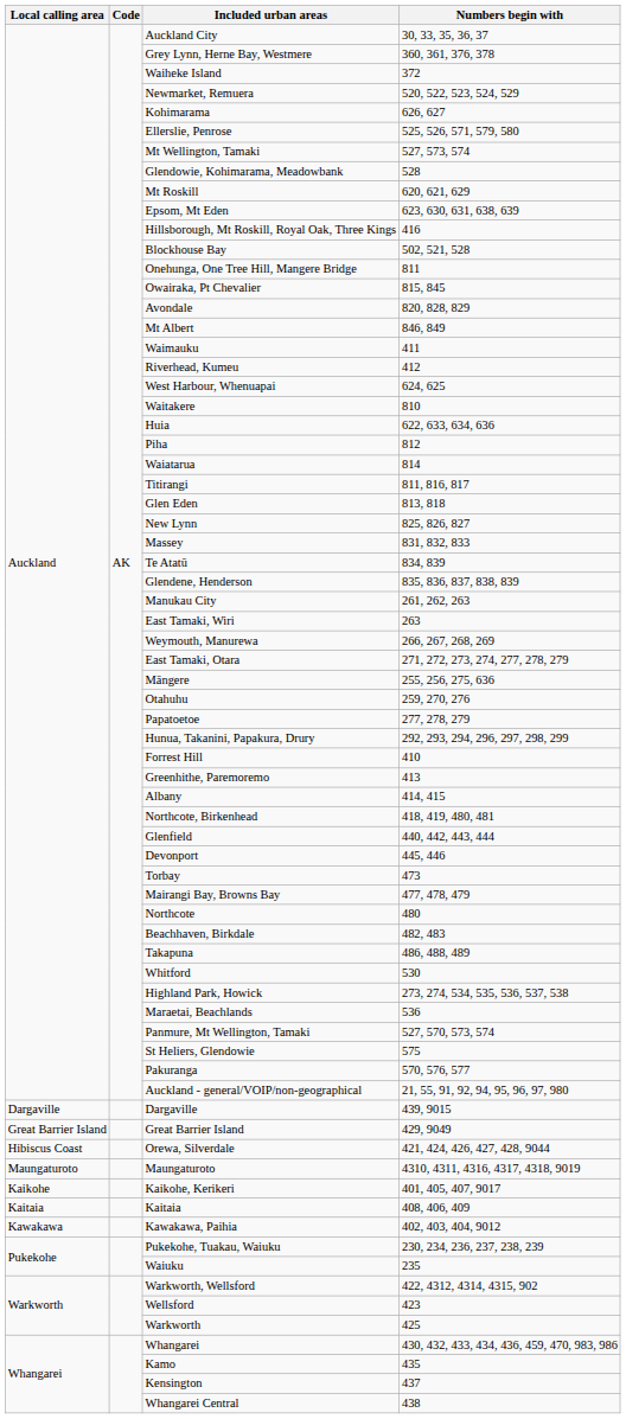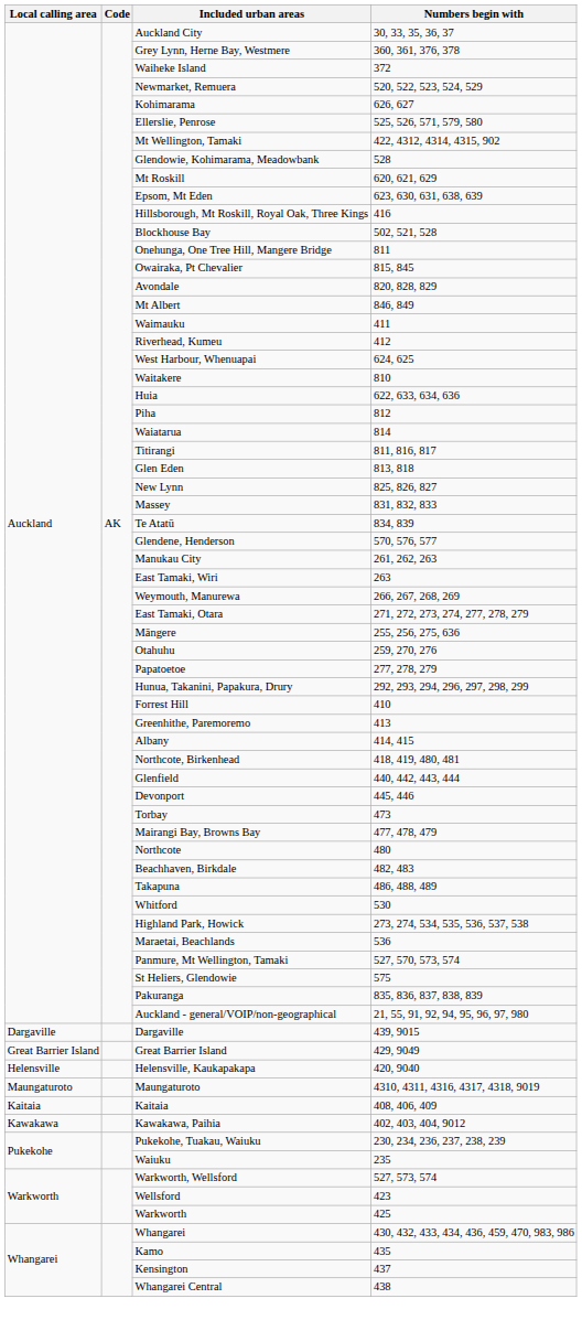Mt Wellington, Tamaki | Numbers begin with: 527, 573, 574 -> 422, 4312, 4314, 4315, 902
Glendene, Henderson | Numbers begin with: 835, 836, 837, 838, 839 -> 570, 576, 577
Pakuranga | Numbers begin with: 570, 576, 577 -> 835, 836, 837, 838, 839
+ row: Helensville | Helensville, Kaukapakapa | 420, 9040
- row: Hibiscus Coast | Orewa, Silverdale | 421, 424, 426, 427, 428, 9044
- row: Kaikohe | Kaikohe, Kerikeri | 401, 405, 407, 9017
Warkworth, Wellsford | Numbers begin with: 422, 4312, 4314, 4315, 902 -> 527, 573, 574
